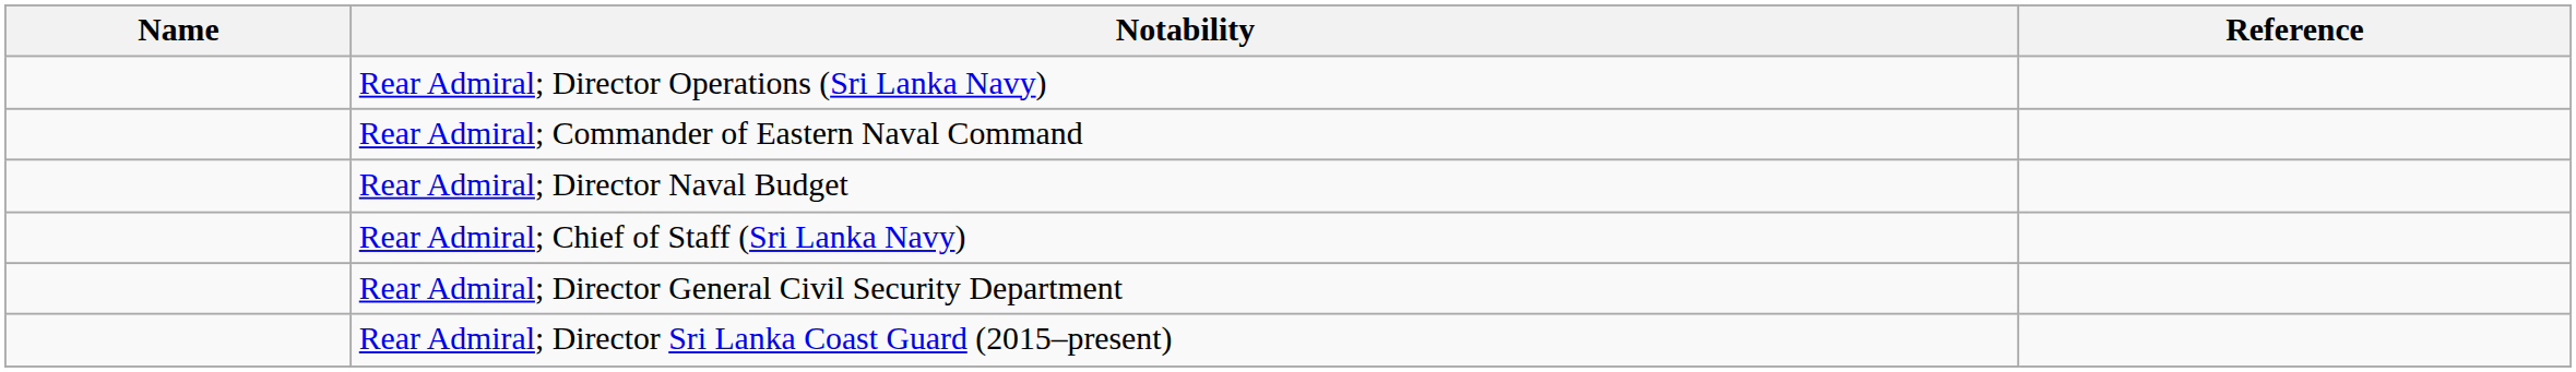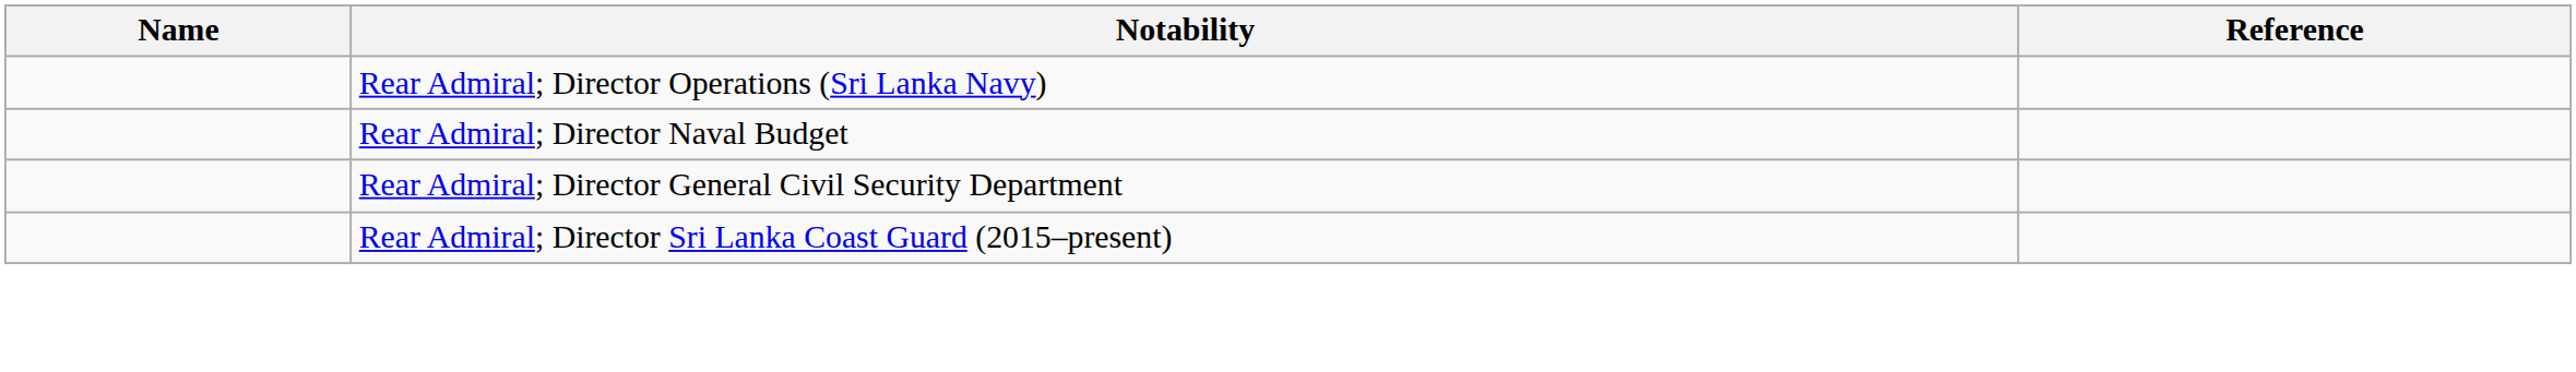- row: Rear Admiral; Commander of Eastern Naval Command
- row: Rear Admiral; Chief of Staff (Sri Lanka Navy)
